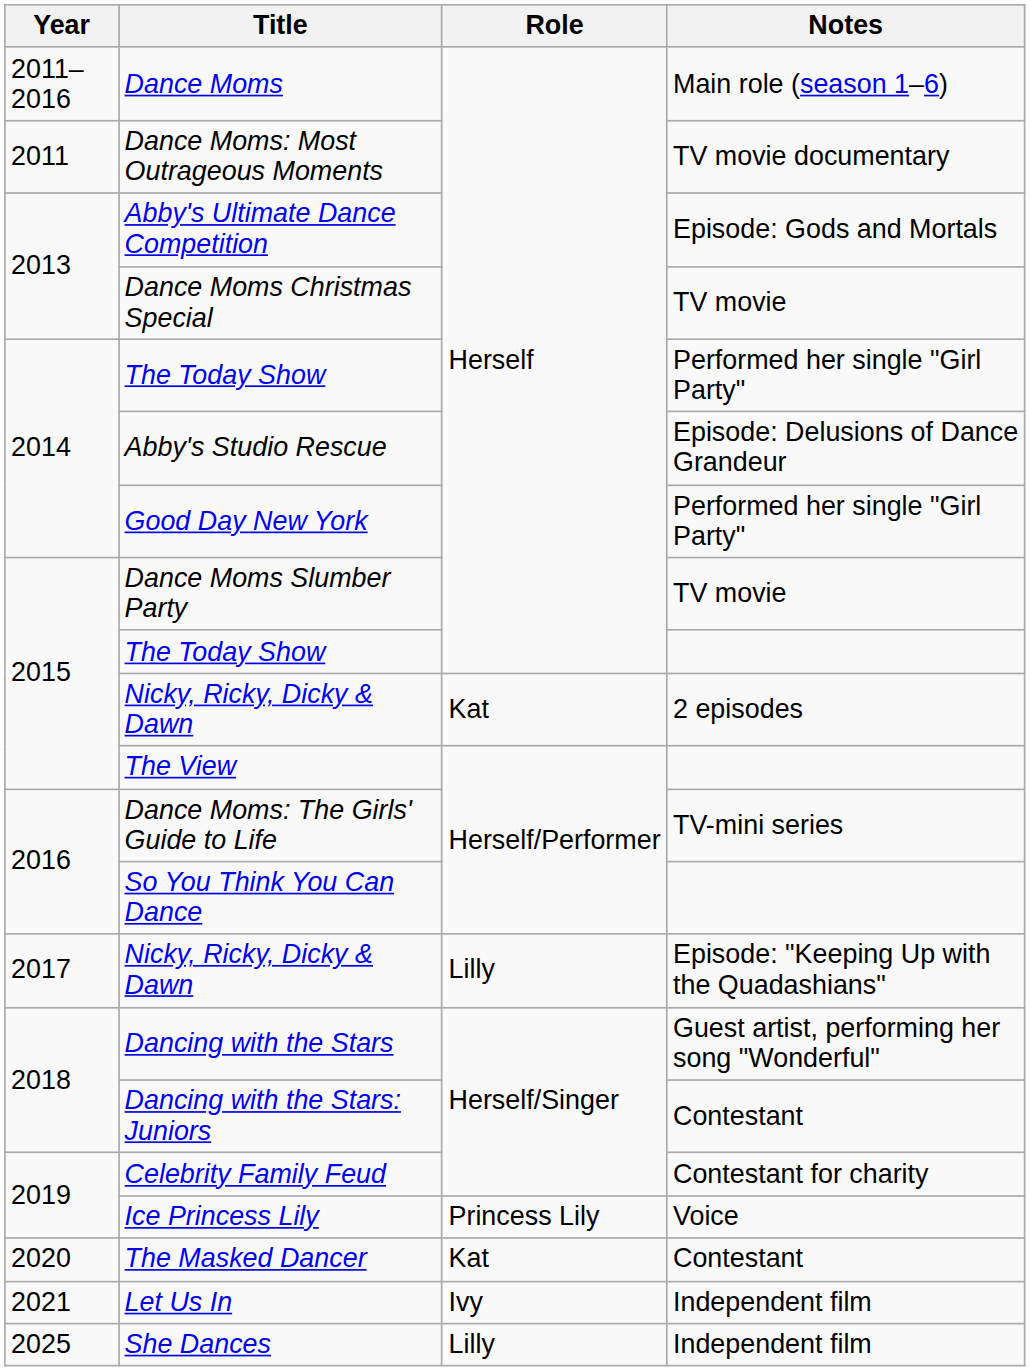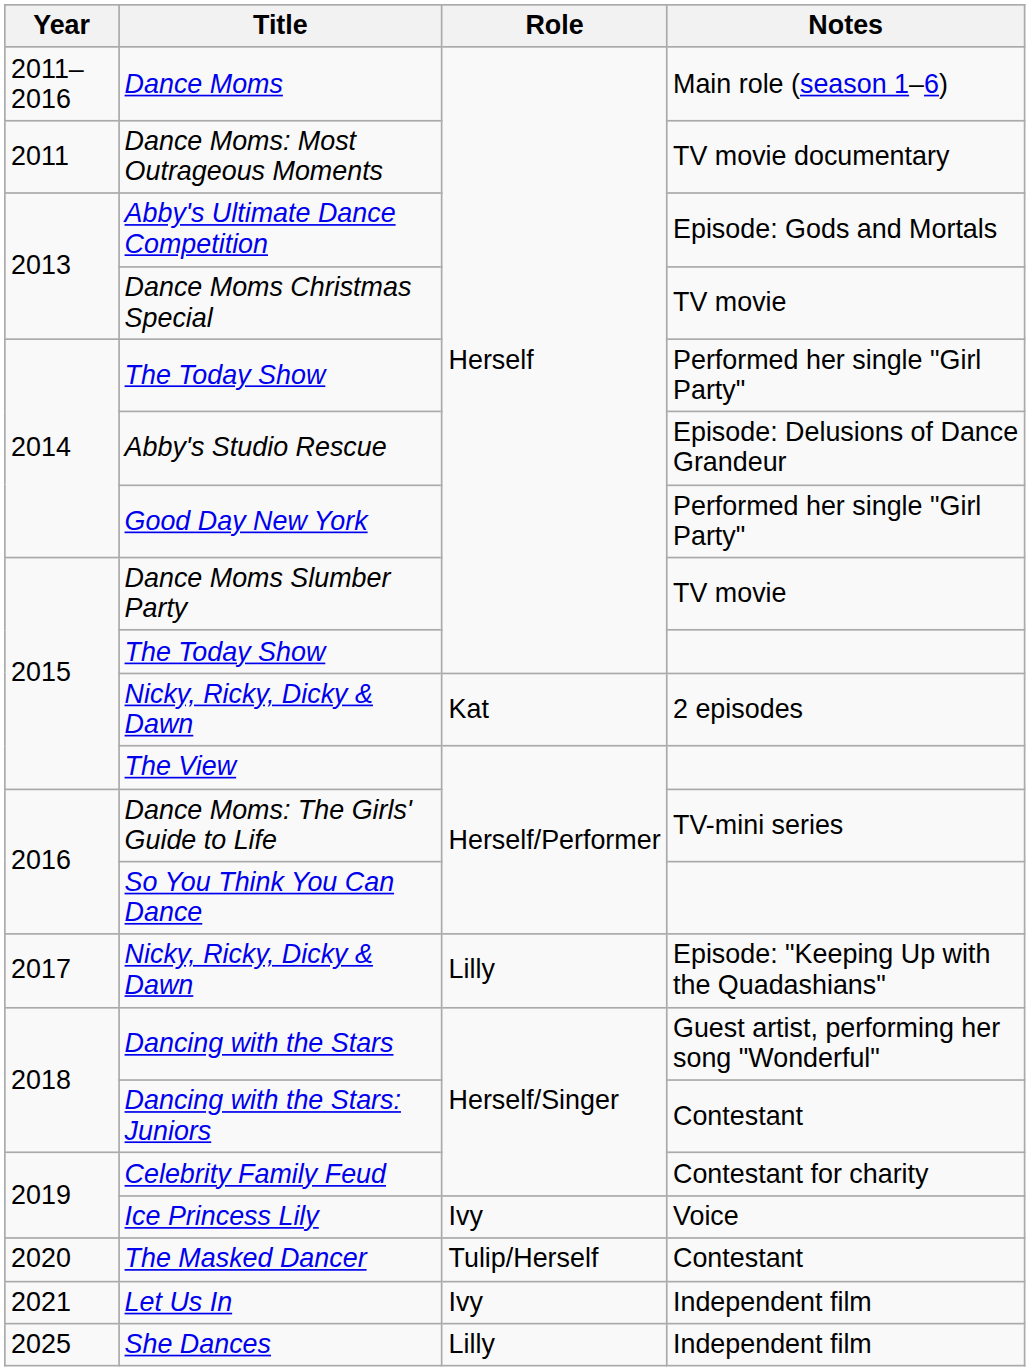Ice Princess Lily | Role: Princess Lily -> Ivy
The Masked Dancer | Role: Kat -> Tulip/Herself
